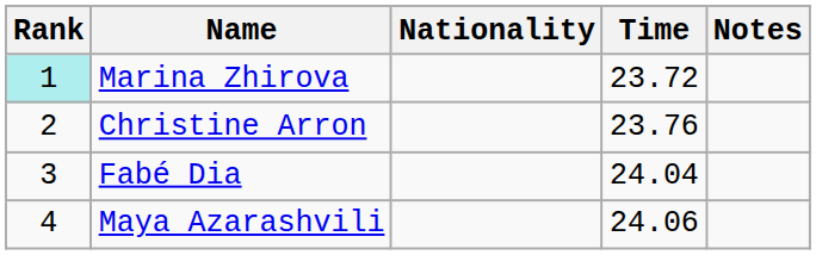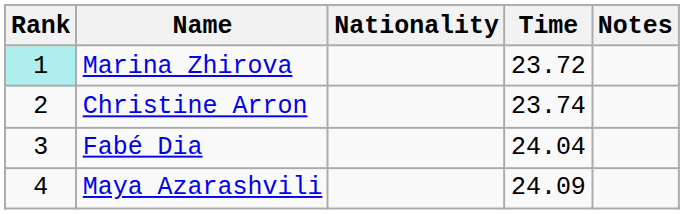Christine Arron | Time: 23.76 -> 23.74
Maya Azarashvili | Time: 24.06 -> 24.09
